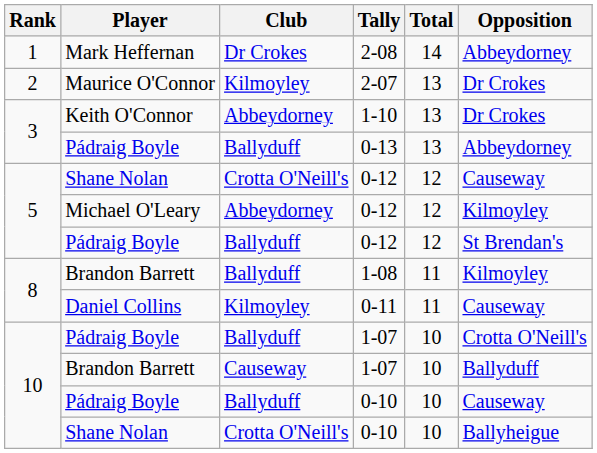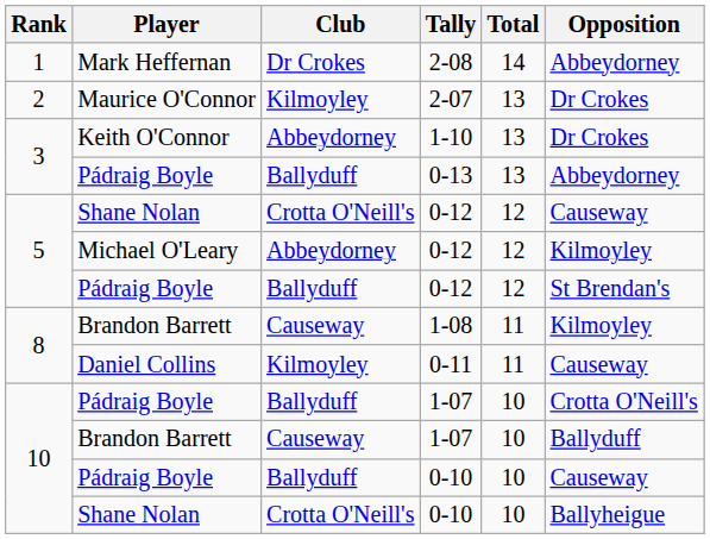1-08 | Club: Ballyduff -> Causeway
